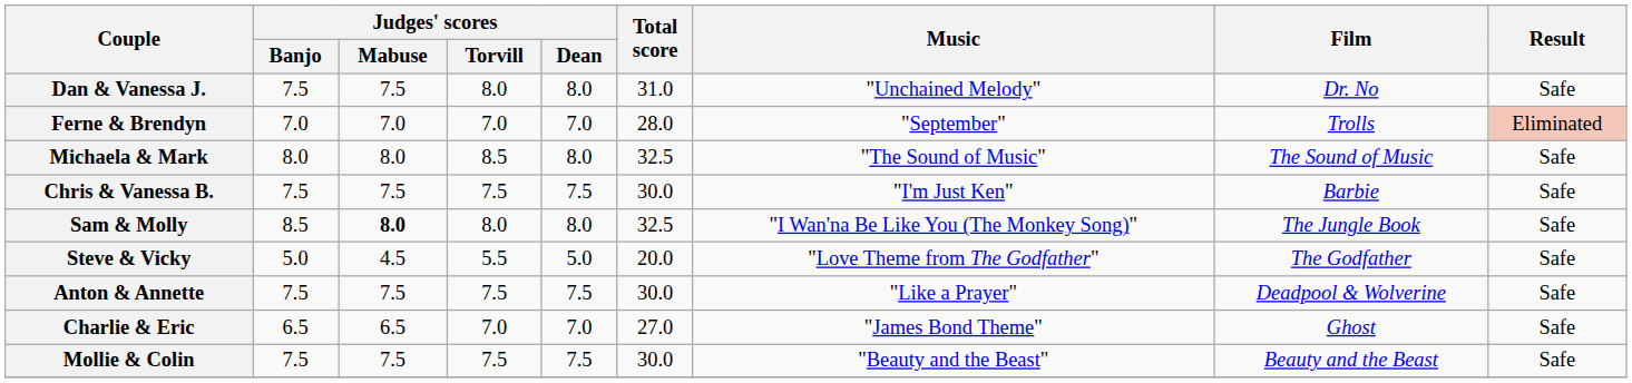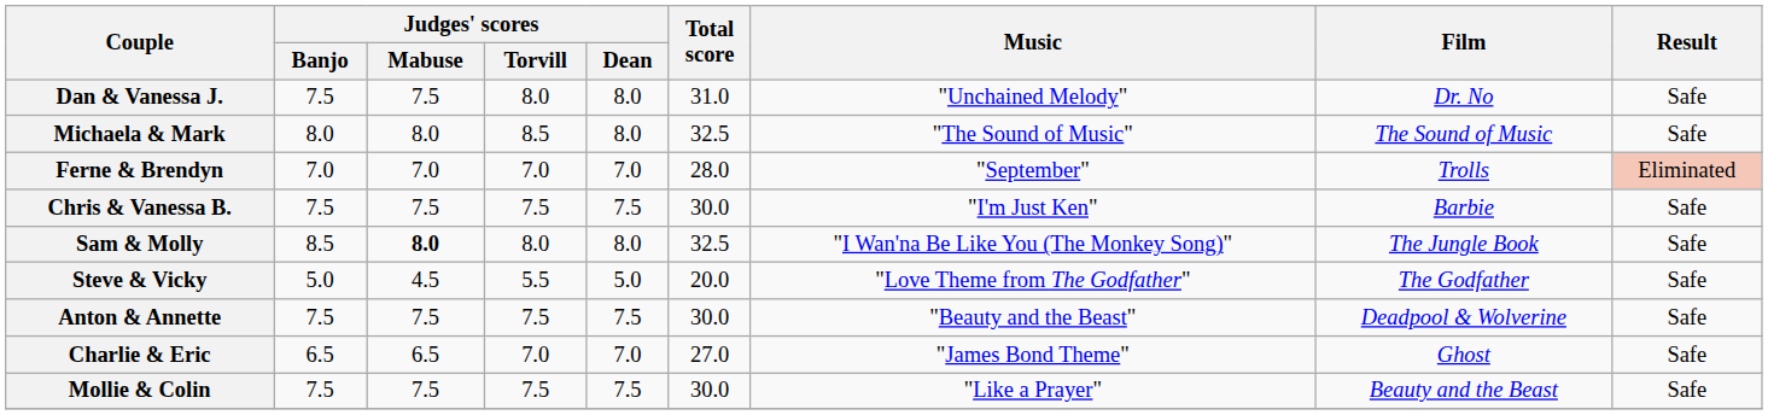rows swapped: Ferne & Brendyn <-> Michaela & Mark
Anton & Annette | Music: "Like a Prayer" -> "Beauty and the Beast"
Mollie & Colin | Music: "Beauty and the Beast" -> "Like a Prayer"
